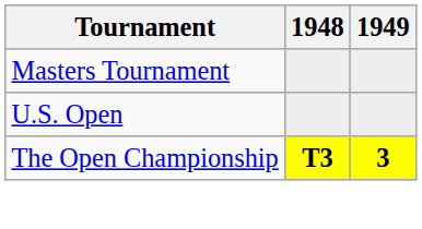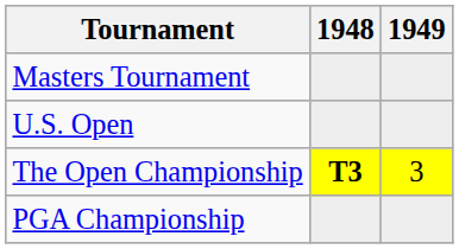The Open Championship | 1949: bold -> normal
+ row: PGA Championship
